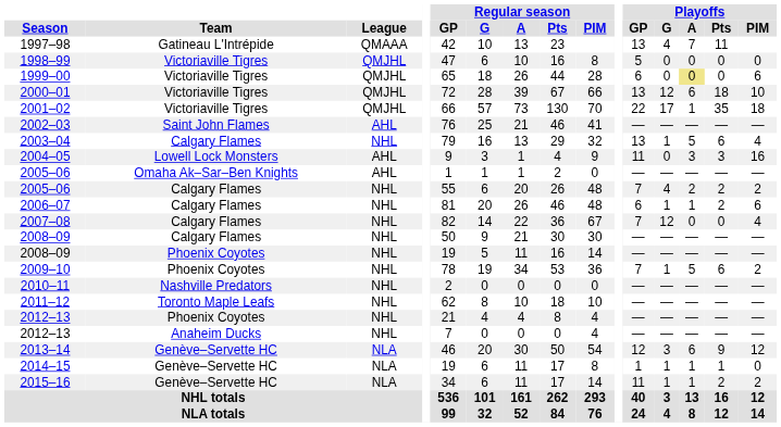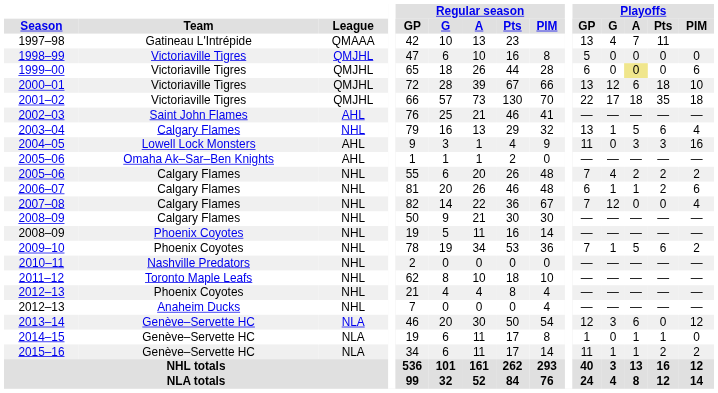2001–02 | Playoffs / A: 1 -> 18
2013–14 | Playoffs / Pts: 9 -> 0
2014–15 | Playoffs / G: 1 -> 0
